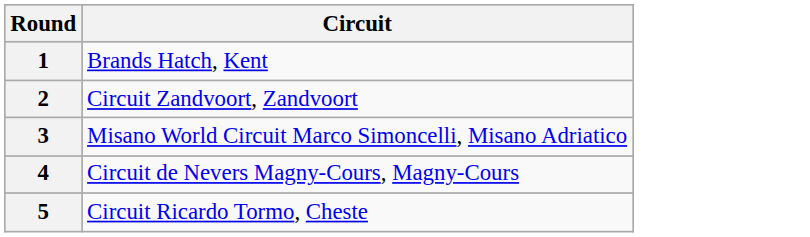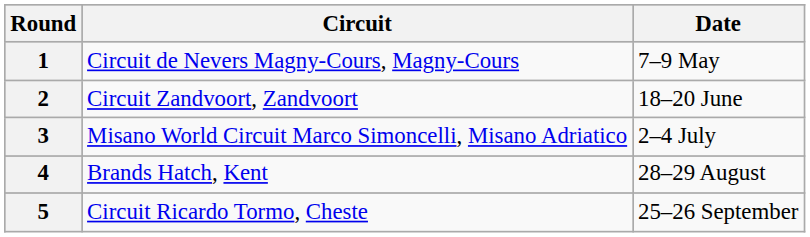+ column: Date | 7–9 May | 18–20 June | 2–4 July | 28–29 August | 25–26 September
1 | Circuit: Brands Hatch, Kent -> Circuit de Nevers Magny-Cours, Magny-Cours
4 | Circuit: Circuit de Nevers Magny-Cours, Magny-Cours -> Brands Hatch, Kent
